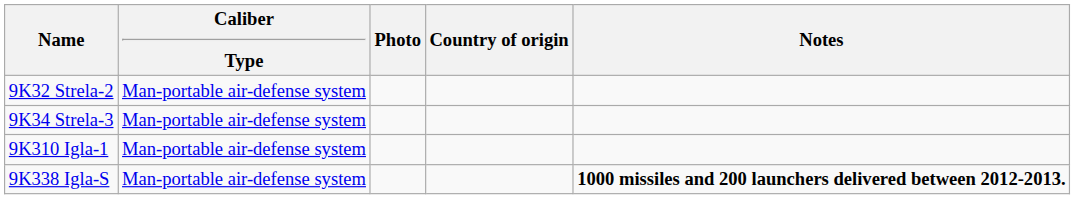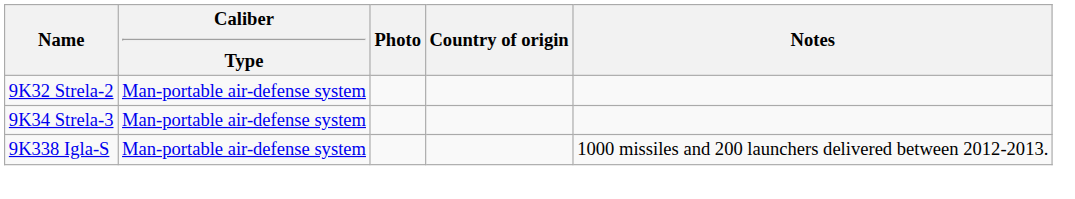- row: 9K310 Igla-1 | Man-portable air-defense system
9K338 Igla-S | Notes: bold -> normal
